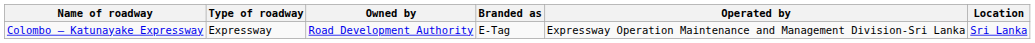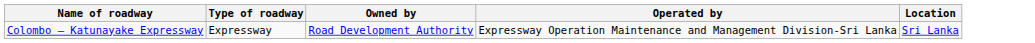- column: Branded as | E-Tag
